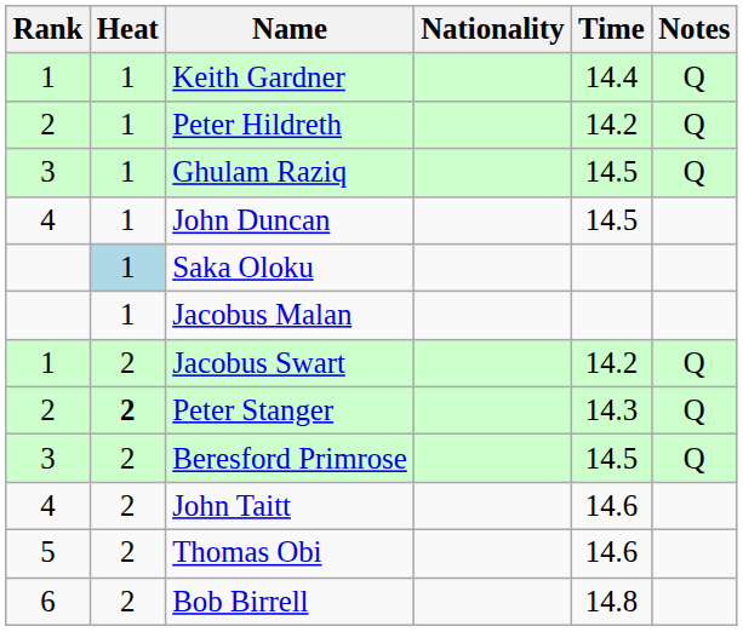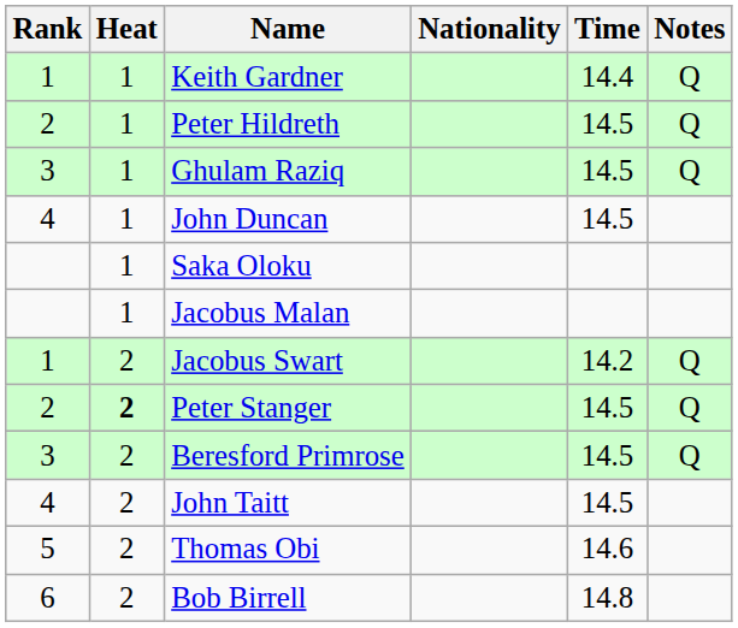Peter Hildreth | Time: 14.2 -> 14.5
Saka Oloku | Heat: lightblue background -> no background
Peter Stanger | Time: 14.3 -> 14.5
John Taitt | Time: 14.6 -> 14.5
